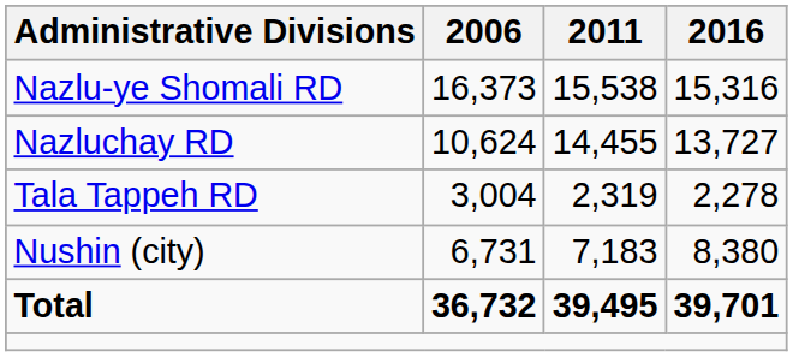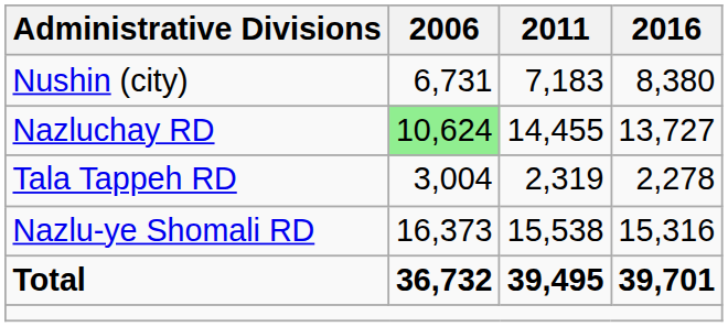rows swapped: Nazlu-ye Shomali RD <-> Nushin (city)
Nazluchay RD | 2006: no background -> lightgreen background
